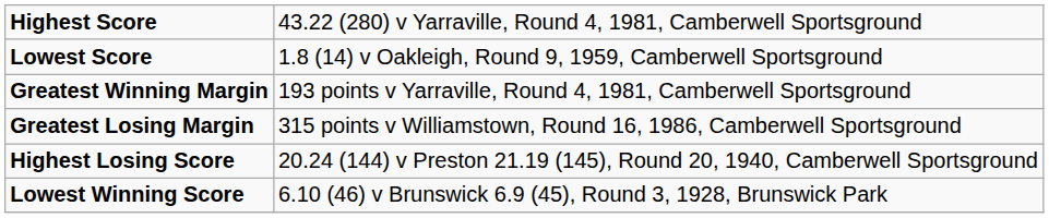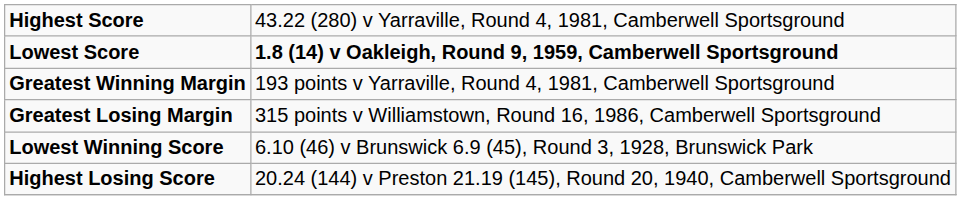Lowest Score | column 2: normal -> bold
rows swapped: Lowest Winning Score <-> Highest Losing Score
